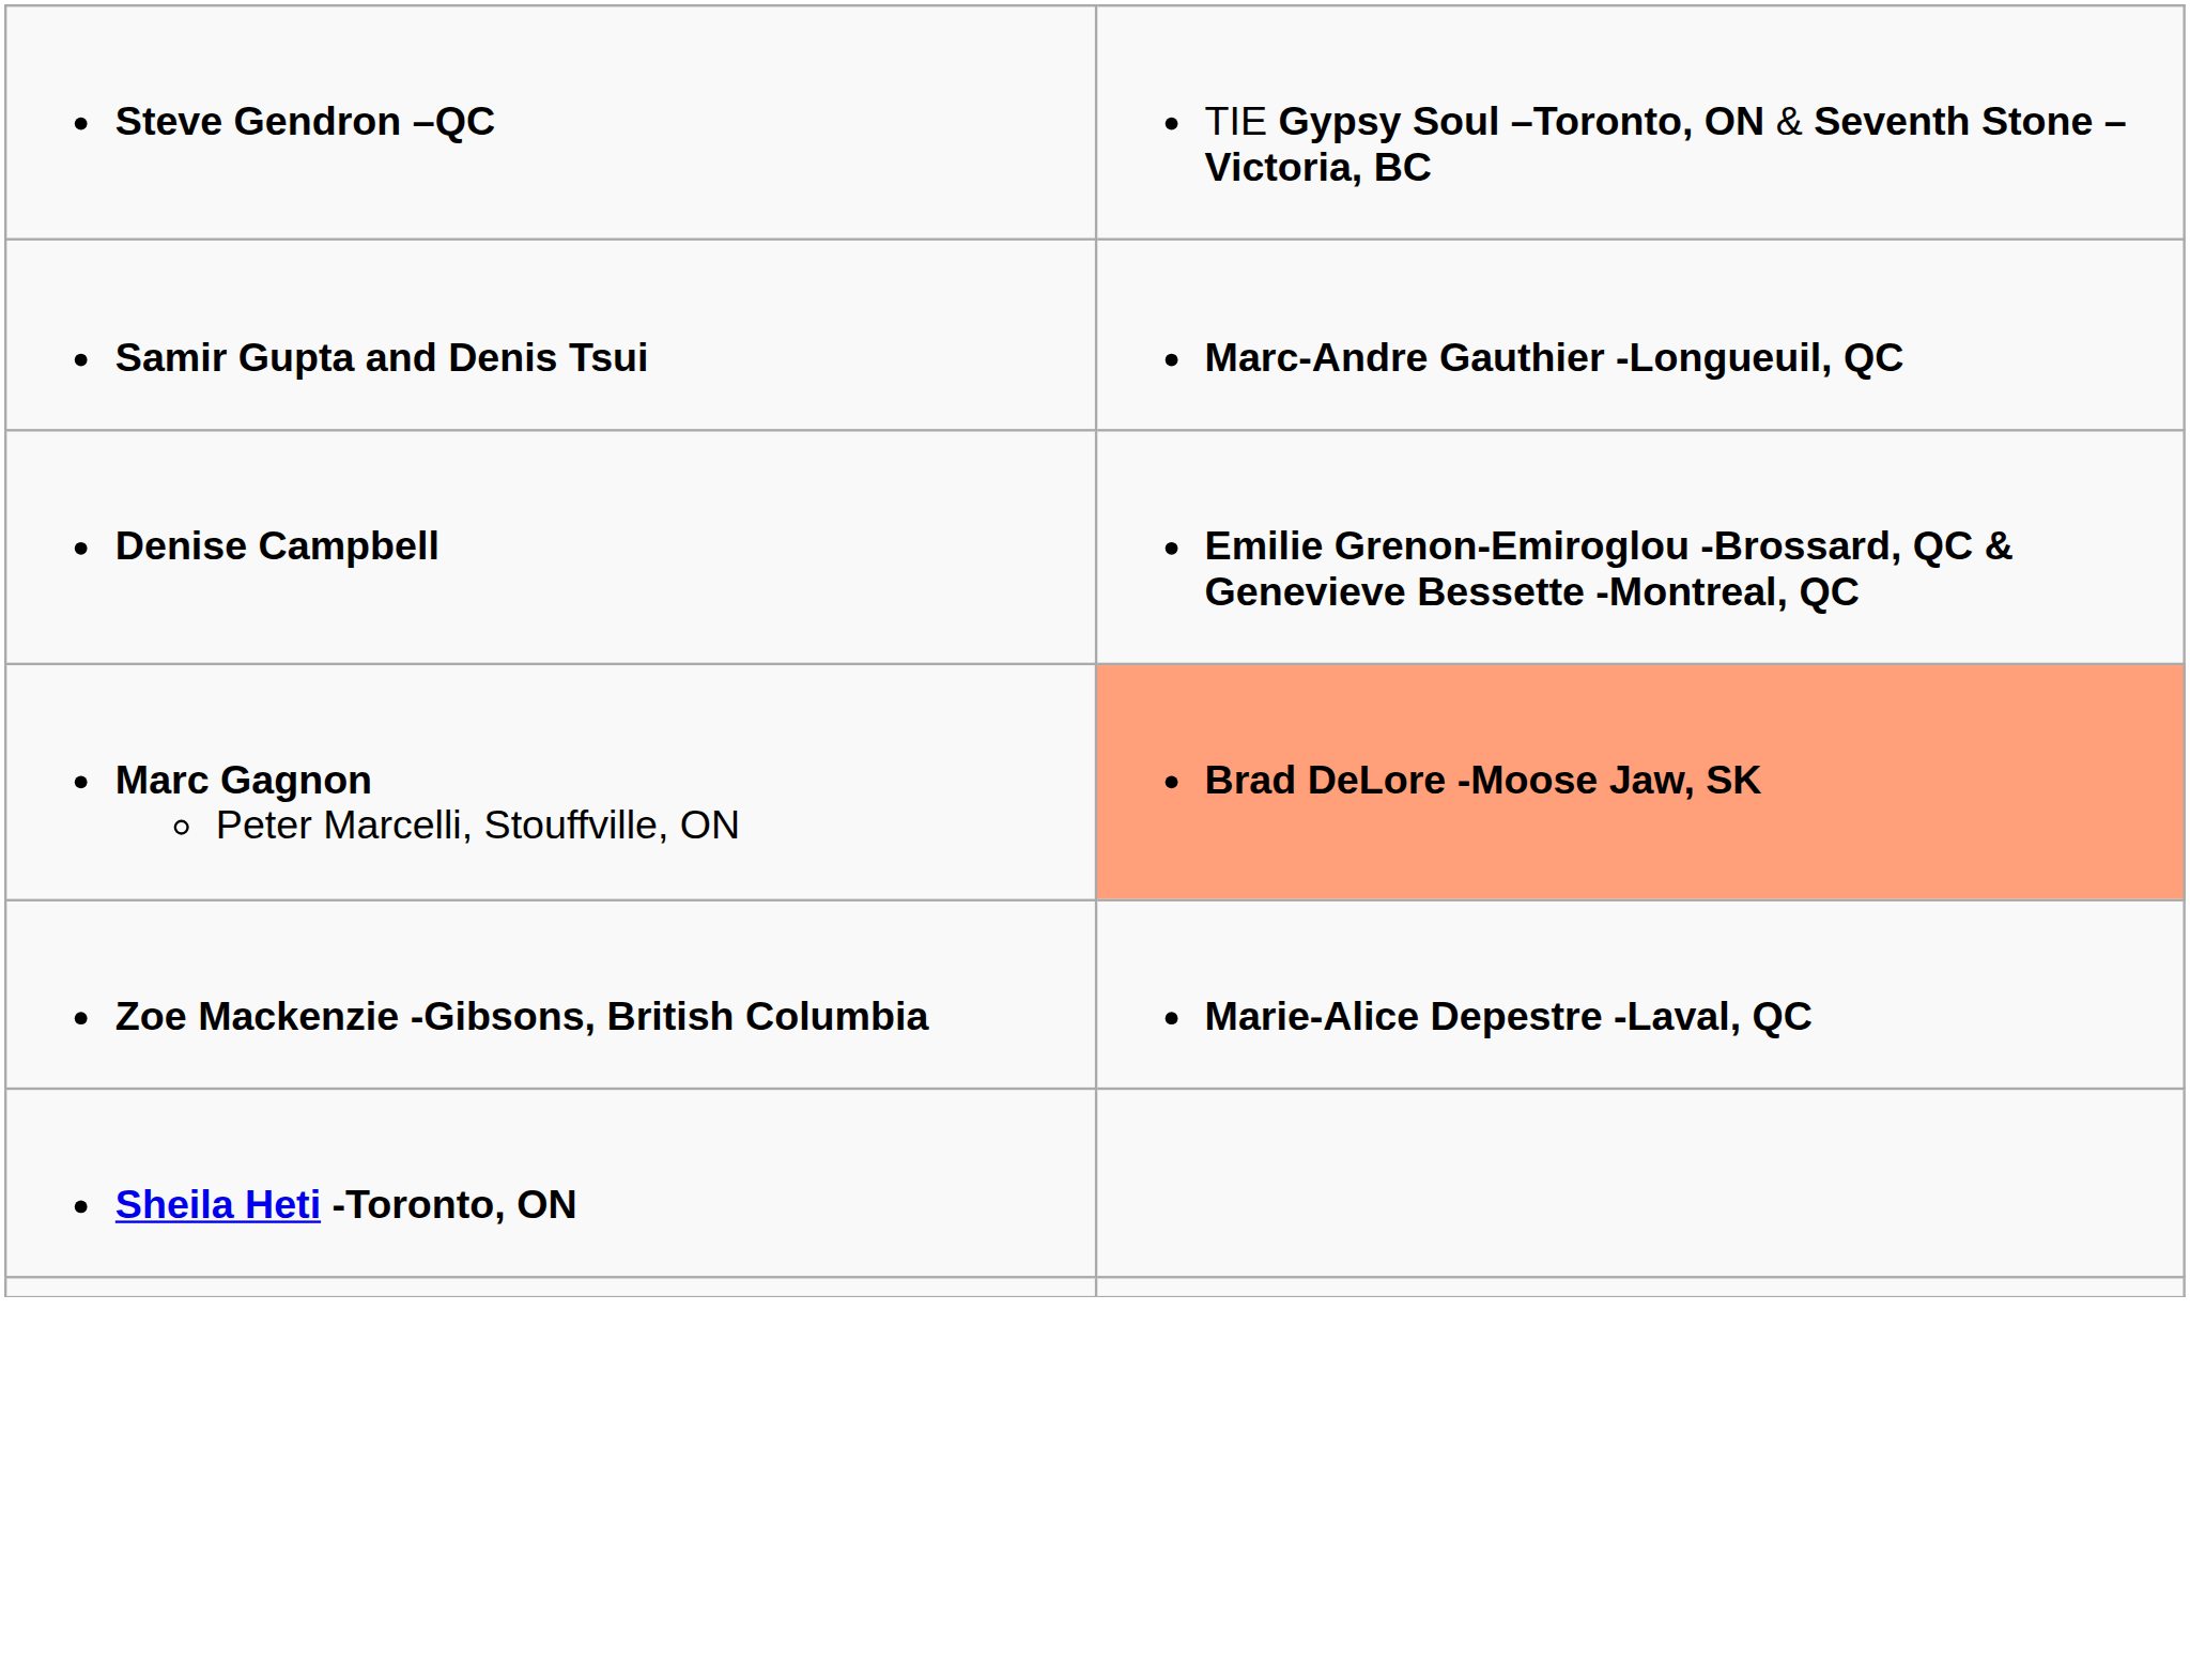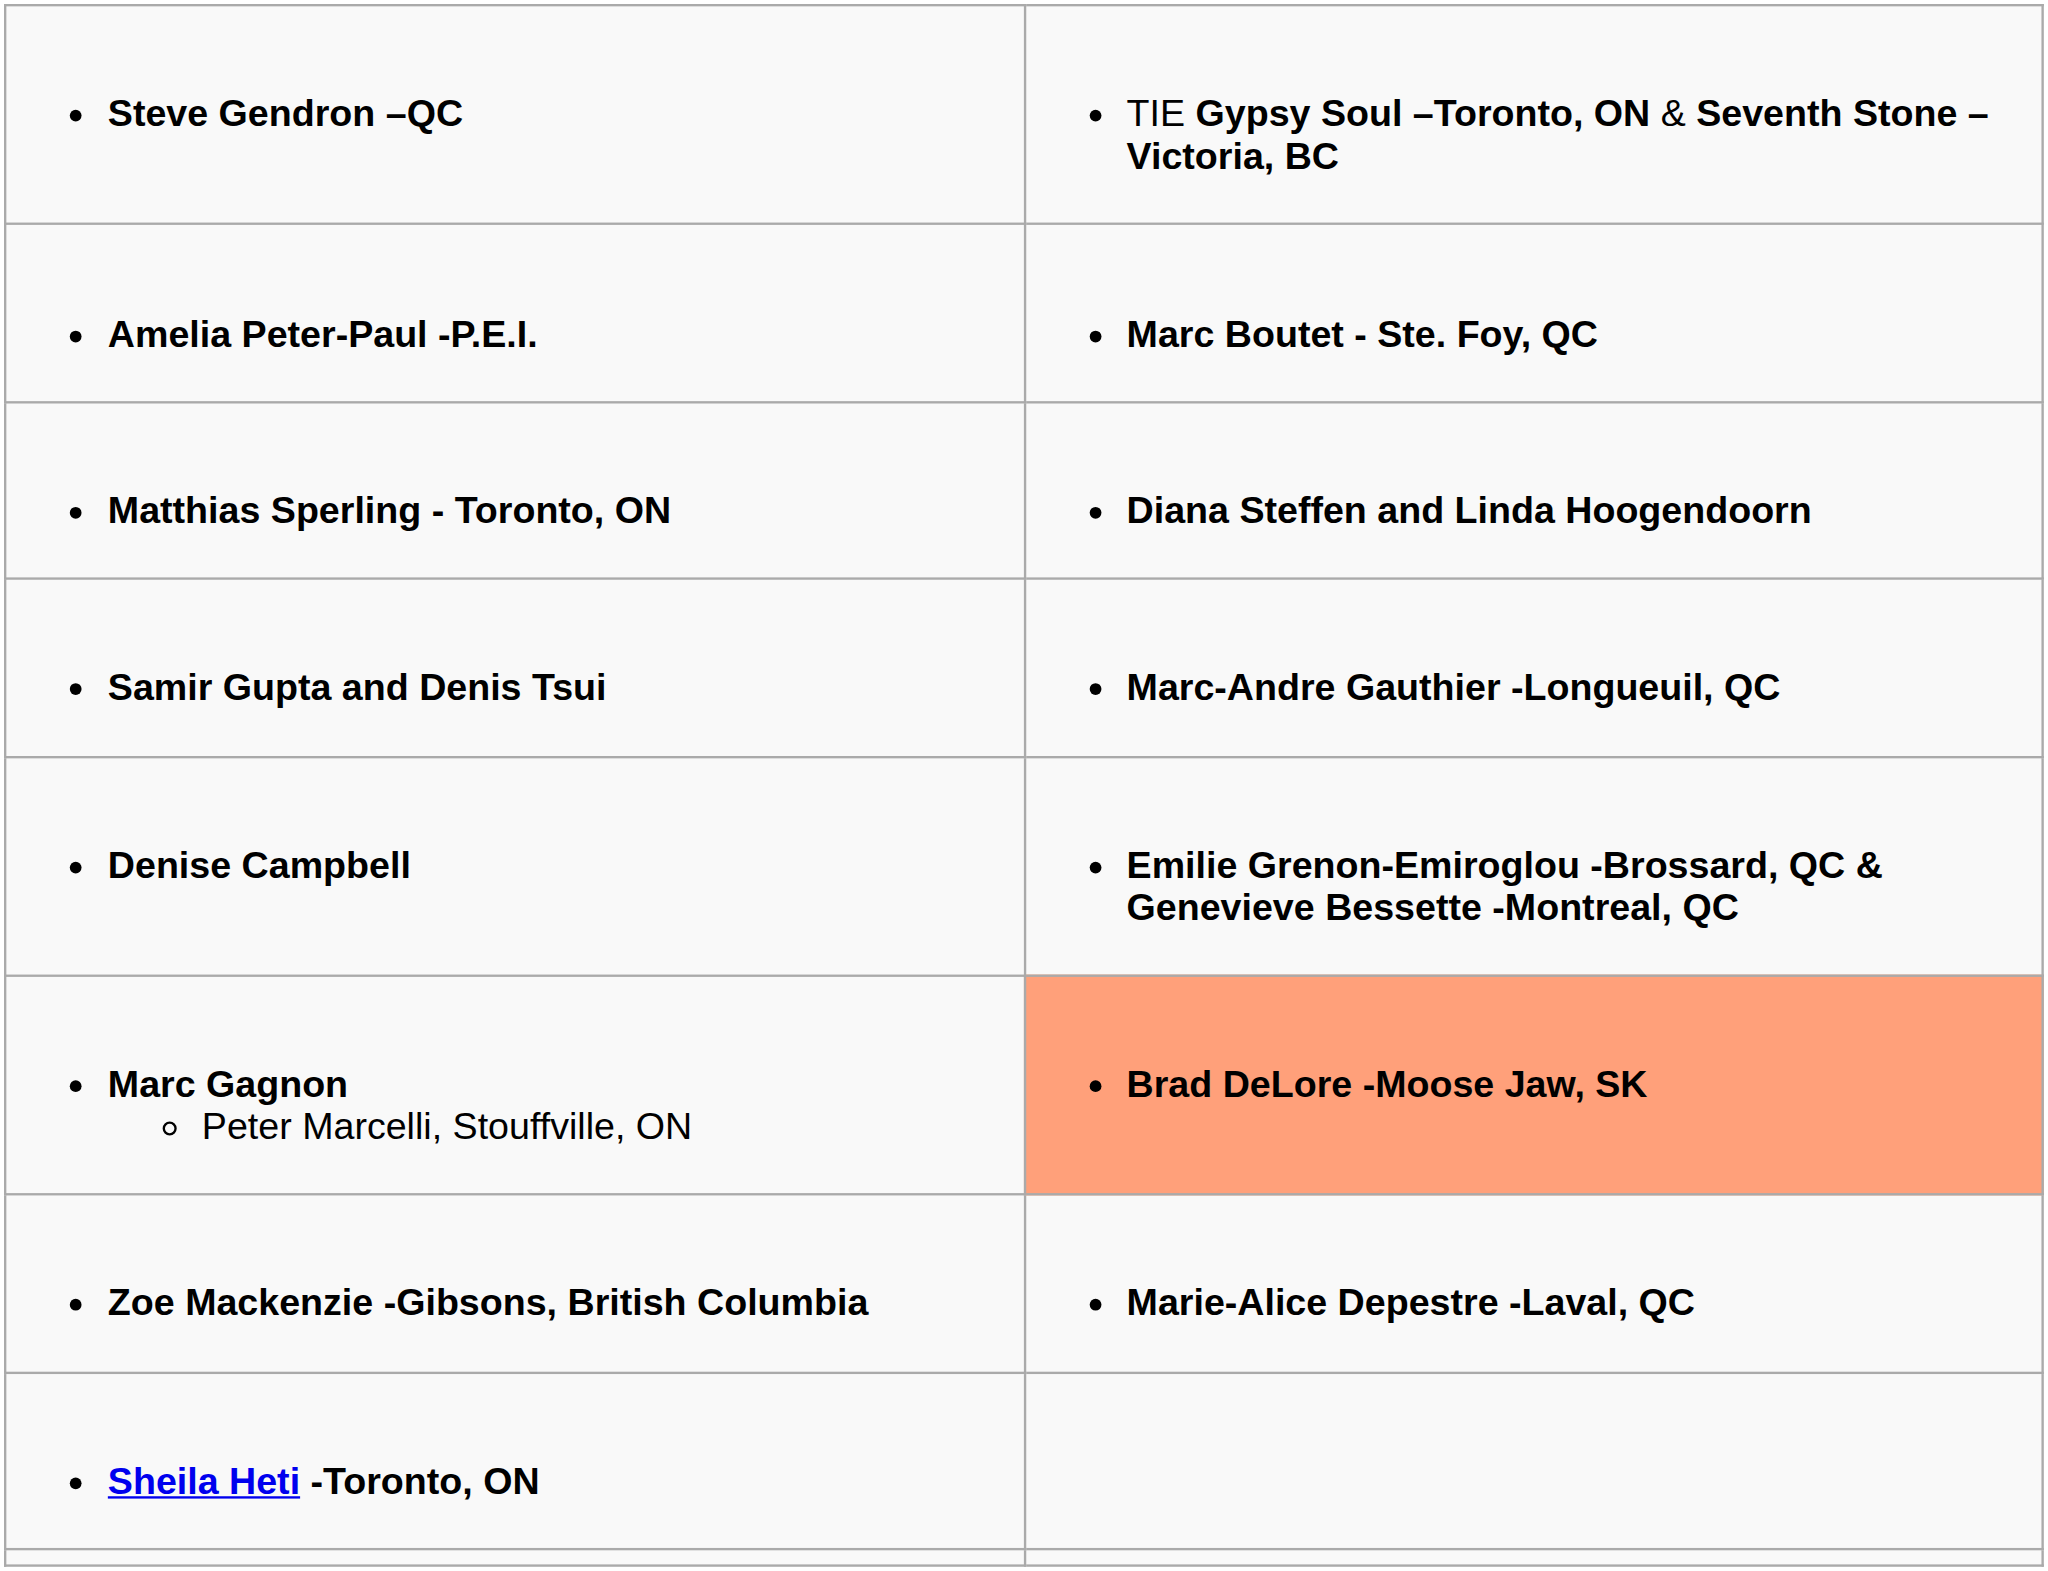+ row: Amelia Peter-Paul -P.E.I. | Marc Boutet - Ste. Foy, QC
+ row: Matthias Sperling - Toronto, ON | Diana Steffen and Linda Hoogendoorn
